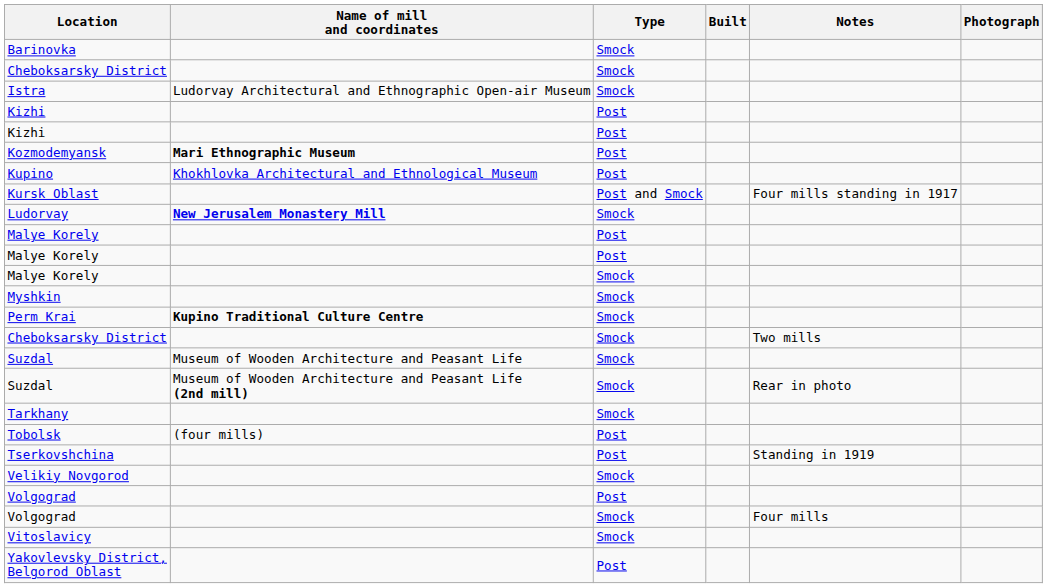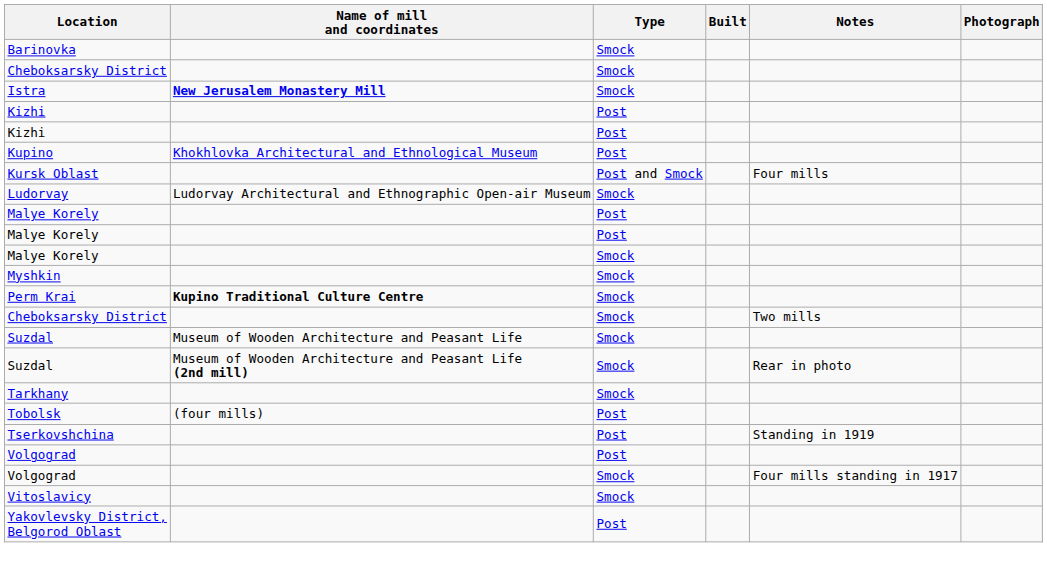Istra | Name of mill and coordinates: Ludorvay Architectural and Ethnographic Open-air Museum -> New Jerusalem Monastery Mill
- row: Kozmodemyansk | Mari Ethnographic Museum | Post
Kursk Oblast | Notes: Four mills standing in 1917 -> Four mills
Ludorvay | Name of mill and coordinates: New Jerusalem Monastery Mill -> Ludorvay Architectural and Ethnographic Open-air Museum
- row: Velikiy Novgorod | Smock
Volgograd / Smock | Notes: Four mills -> Four mills standing in 1917
